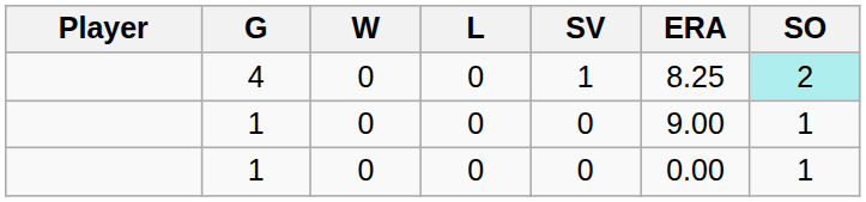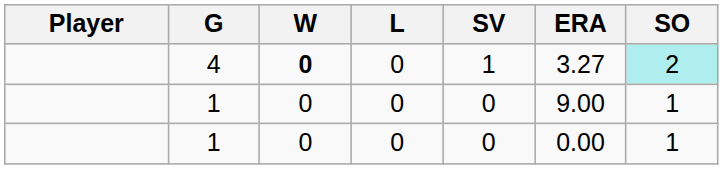4 | W: normal -> bold
4 | ERA: 8.25 -> 3.27
